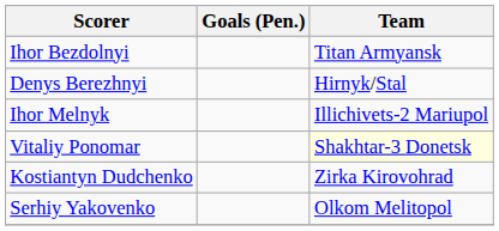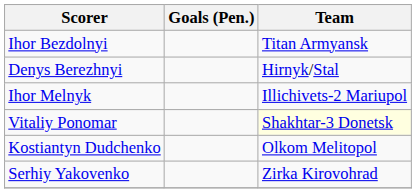Kostiantyn Dudchenko | Team: Zirka Kirovohrad -> Olkom Melitopol
Serhiy Yakovenko | Team: Olkom Melitopol -> Zirka Kirovohrad
